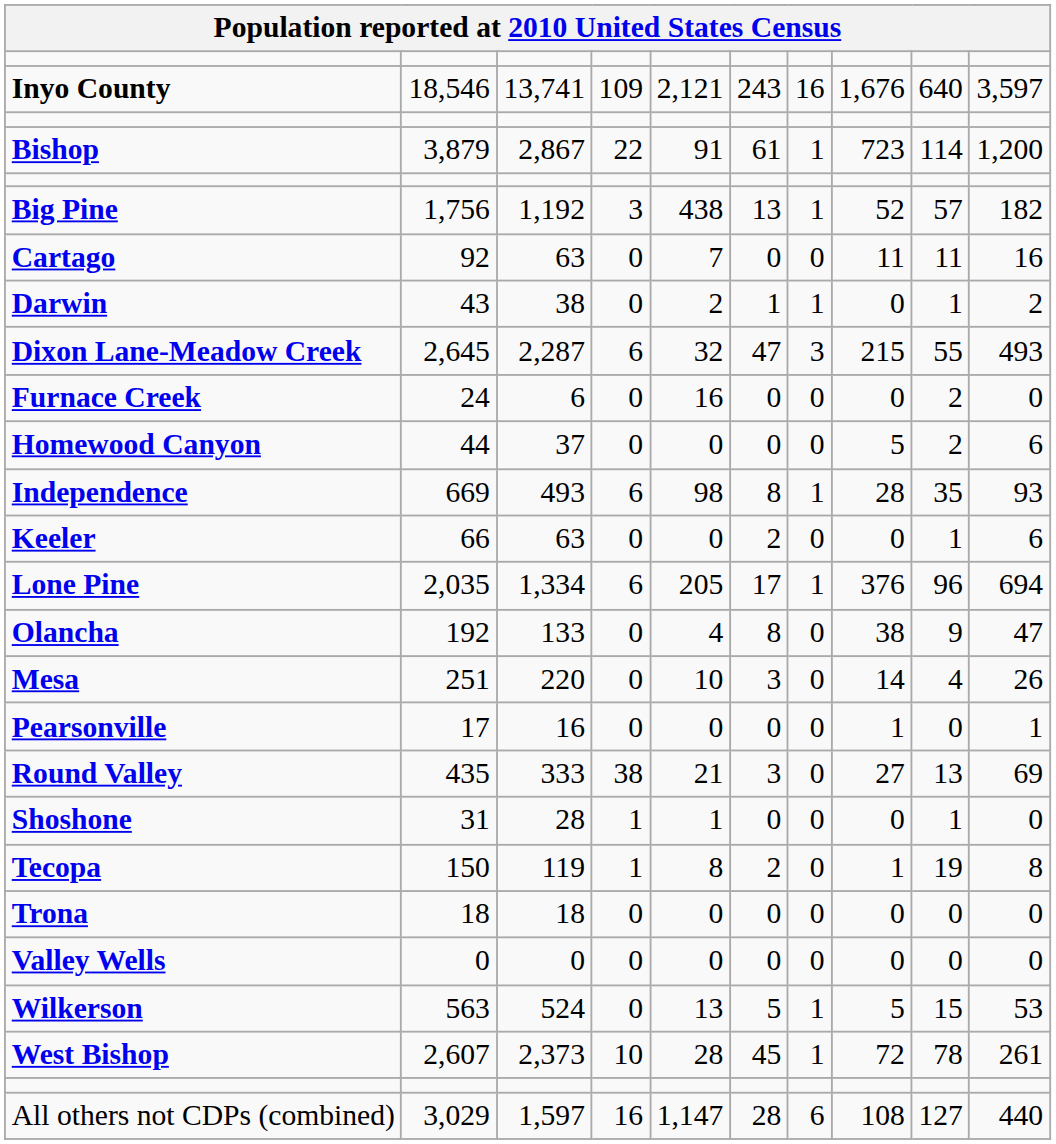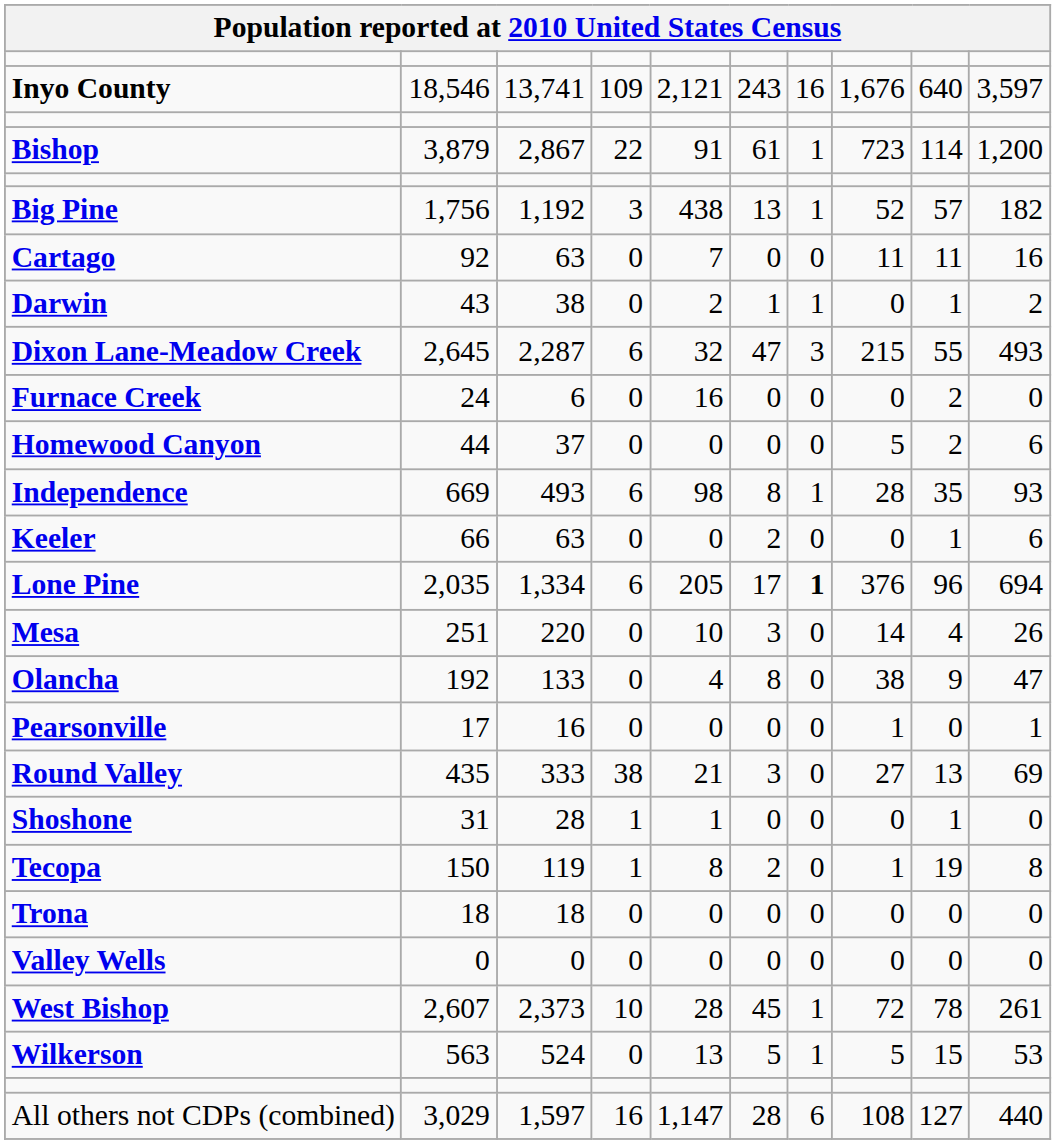Lone Pine | column 7: normal -> bold
rows swapped: Mesa <-> Olancha
rows swapped: West Bishop <-> Wilkerson
